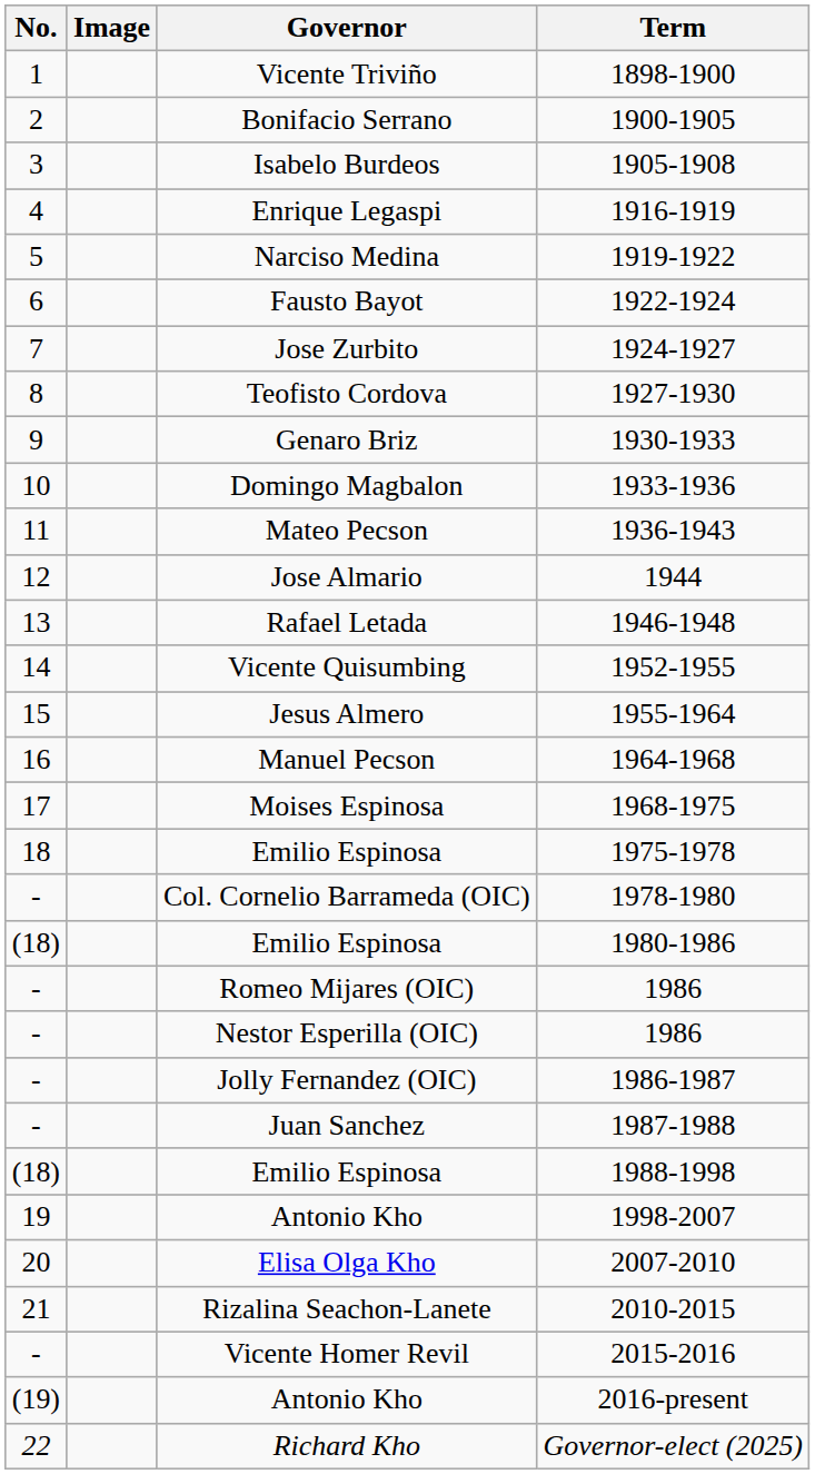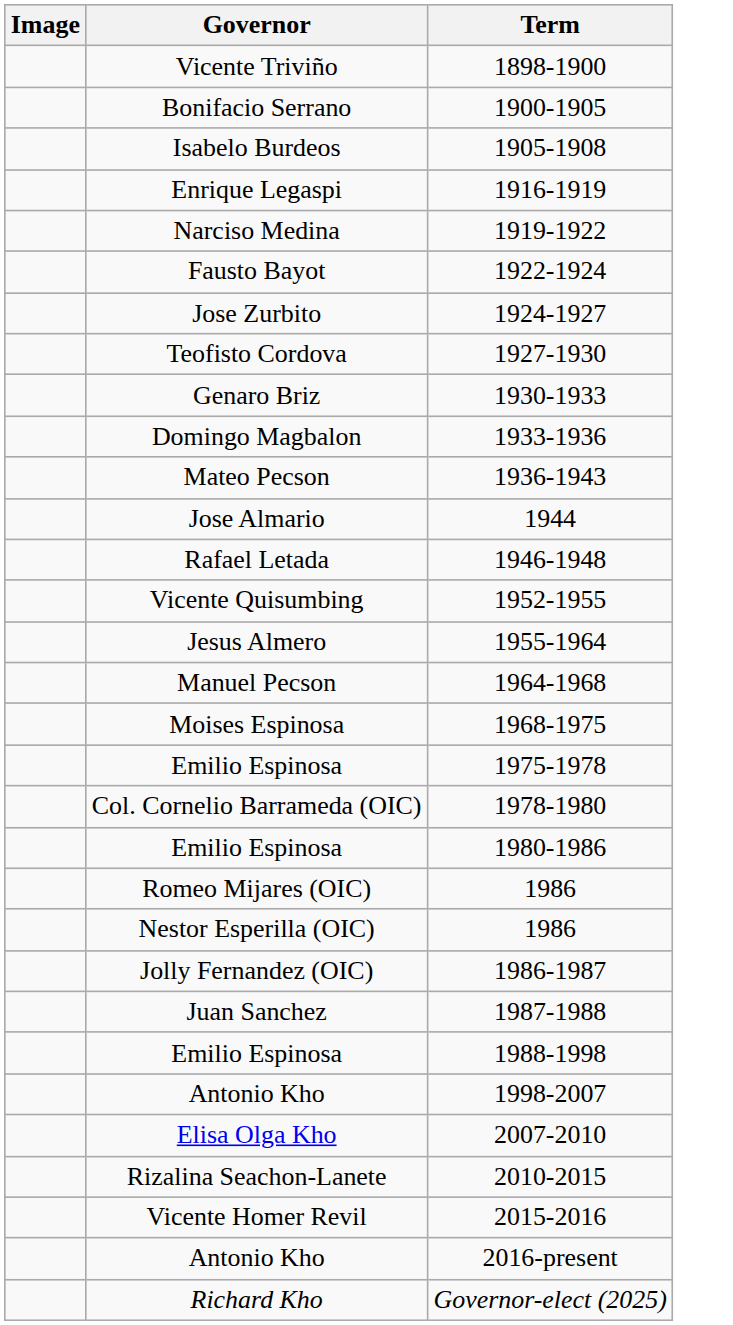- column: No. | 1 | 2 | 3 | 4 | 5 | 6 | 7 | 8 | 9 | 10 | 11 | 12 | 13 | 14 | 15 | 16 | 17 | 18 | - | (18) | - | - | - | - | (18) | 19 | 20 | 21 | - | (19) | 22
